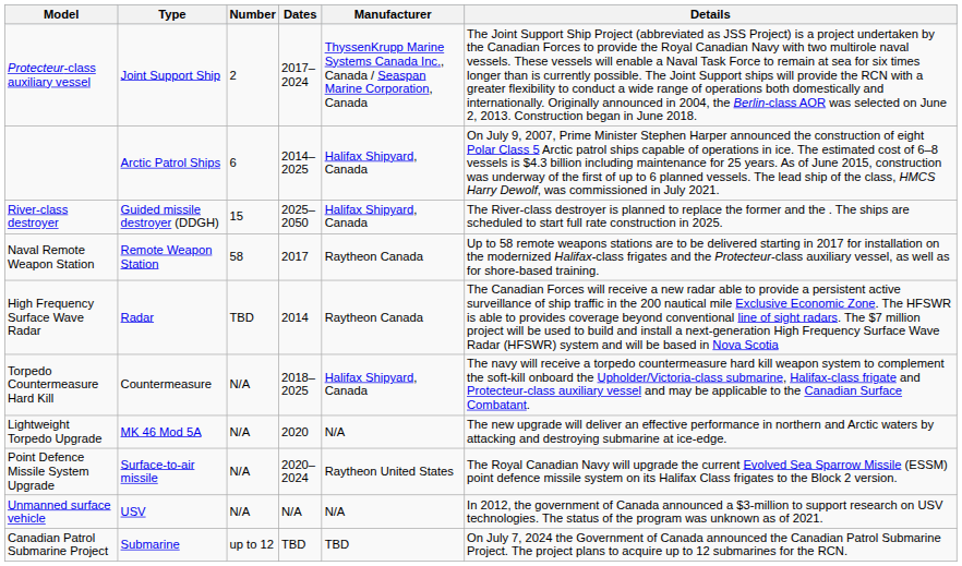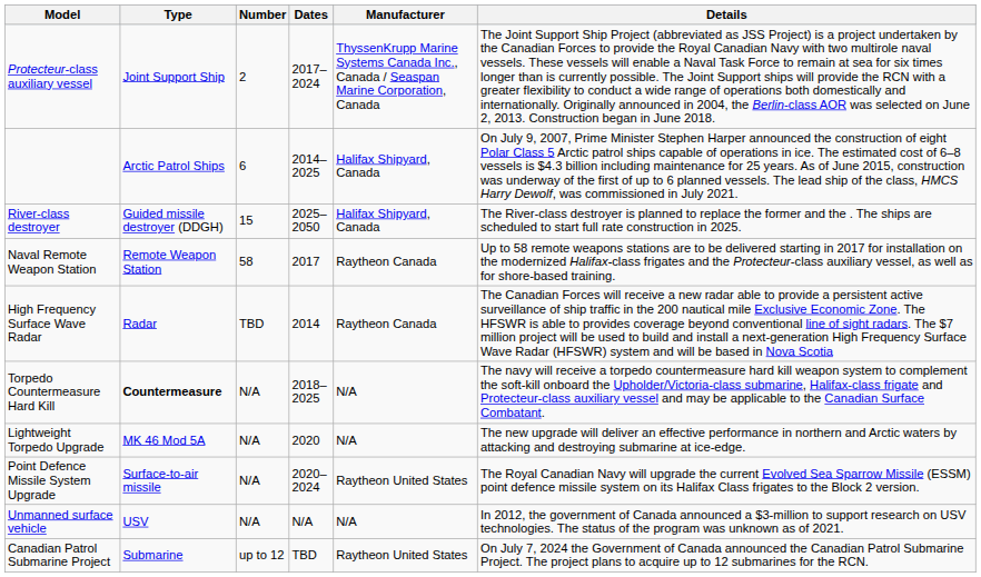Torpedo Countermeasure Hard Kill | Type: normal -> bold
Torpedo Countermeasure Hard Kill | Manufacturer: Halifax Shipyard, Canada -> N/A
Canadian Patrol Submarine Project | Manufacturer: TBD -> Raytheon United States
